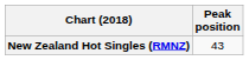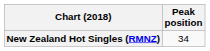New Zealand Hot Singles (RMNZ) | Peak position: 43 -> 34
